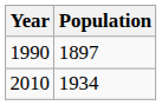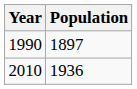2010 | Population: 1934 -> 1936
